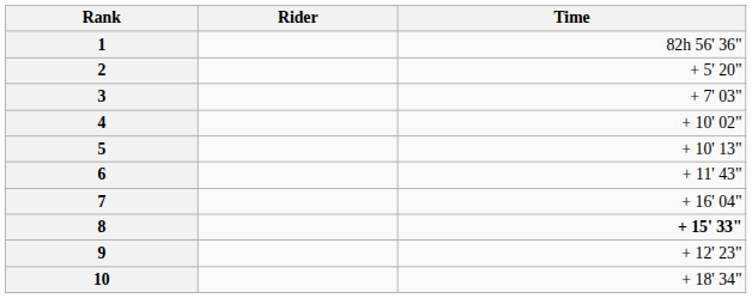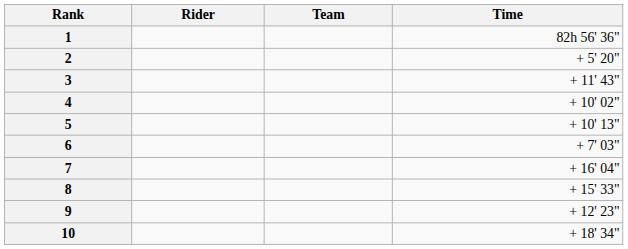+ column: Team
3 | Time: + 7' 03" -> + 11' 43"
6 | Time: + 11' 43" -> + 7' 03"
8 | Time: bold -> normal
